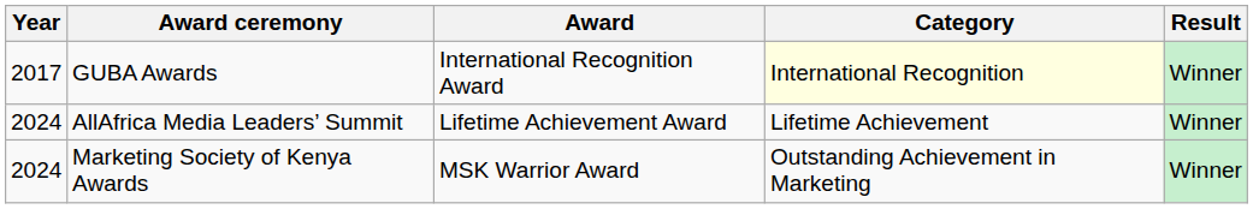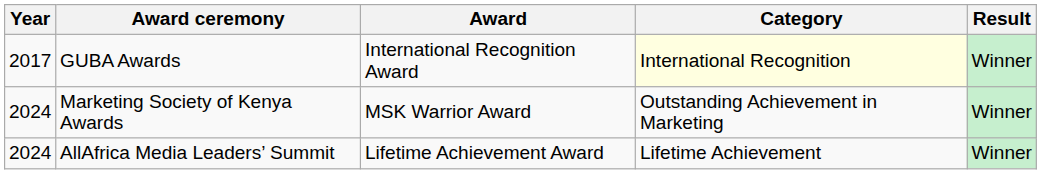rows swapped: AllAfrica Media Leaders’ Summit <-> Marketing Society of Kenya Awards
